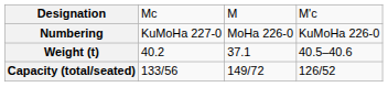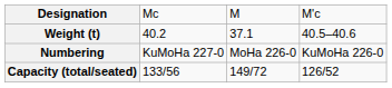rows swapped: Numbering <-> Weight (t)
